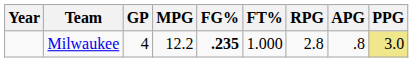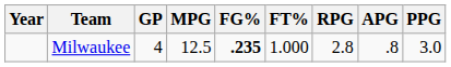Milwaukee | MPG: 12.2 -> 12.5
Milwaukee | PPG: khaki background -> no background
